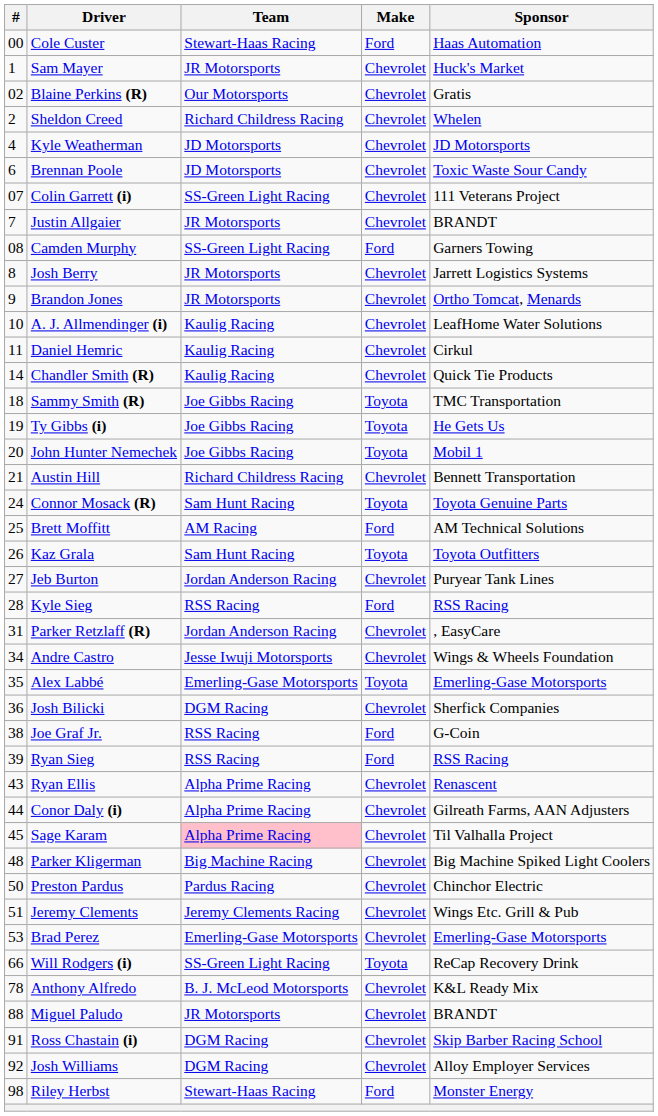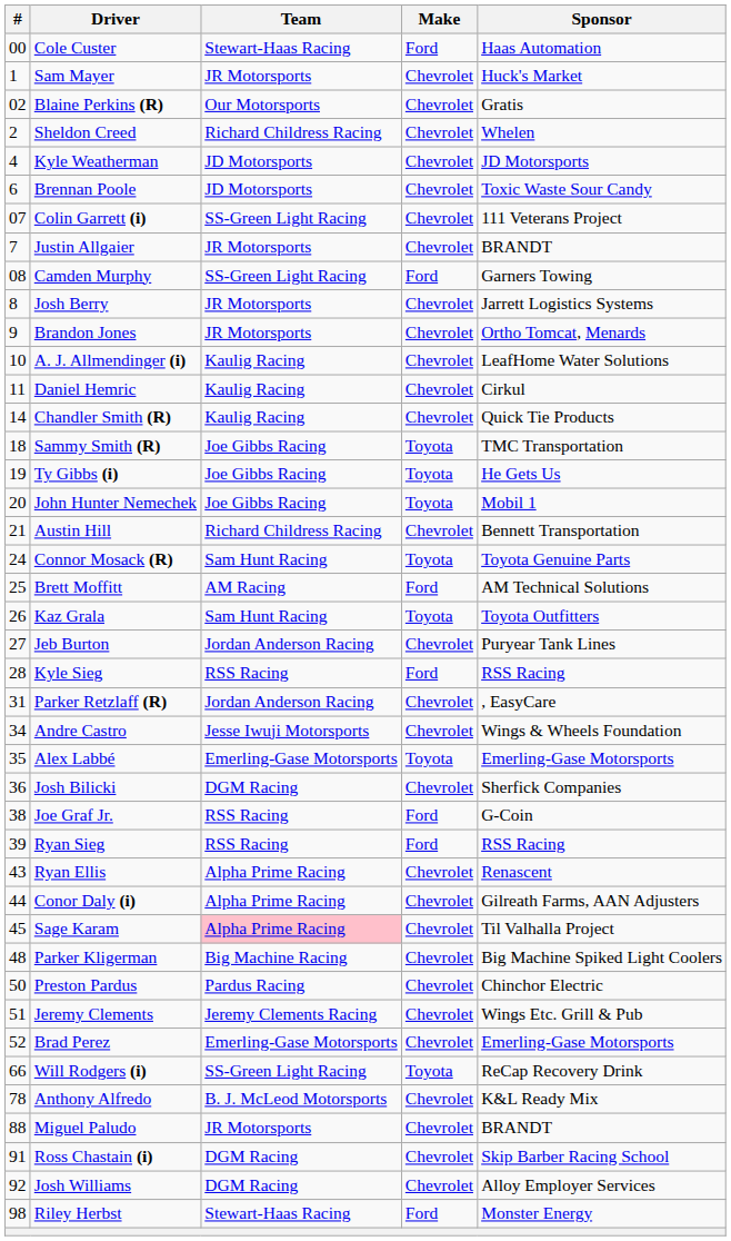Brad Perez | #: 53 -> 52
